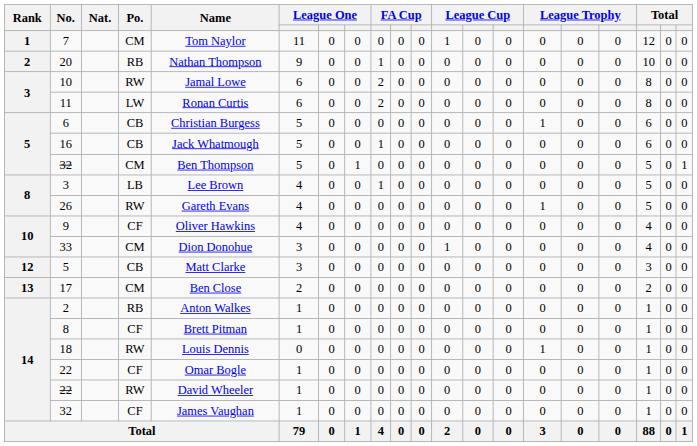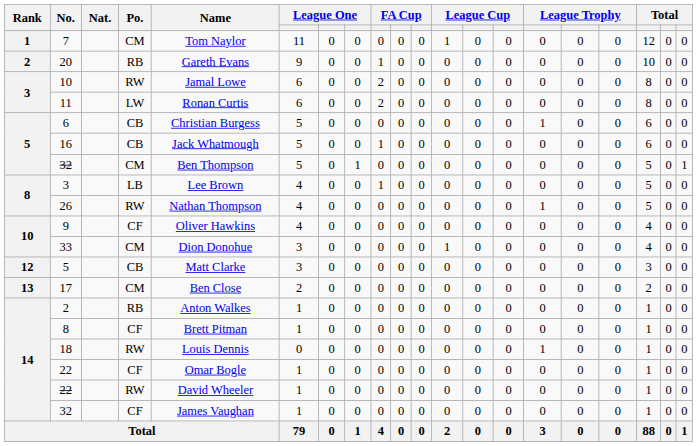20 | Name: Nathan Thompson -> Gareth Evans
26 | Name: Gareth Evans -> Nathan Thompson
